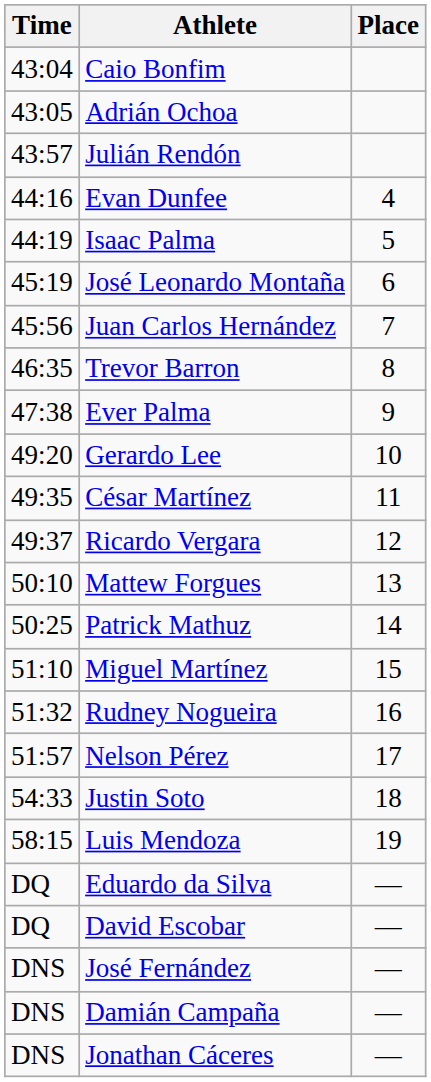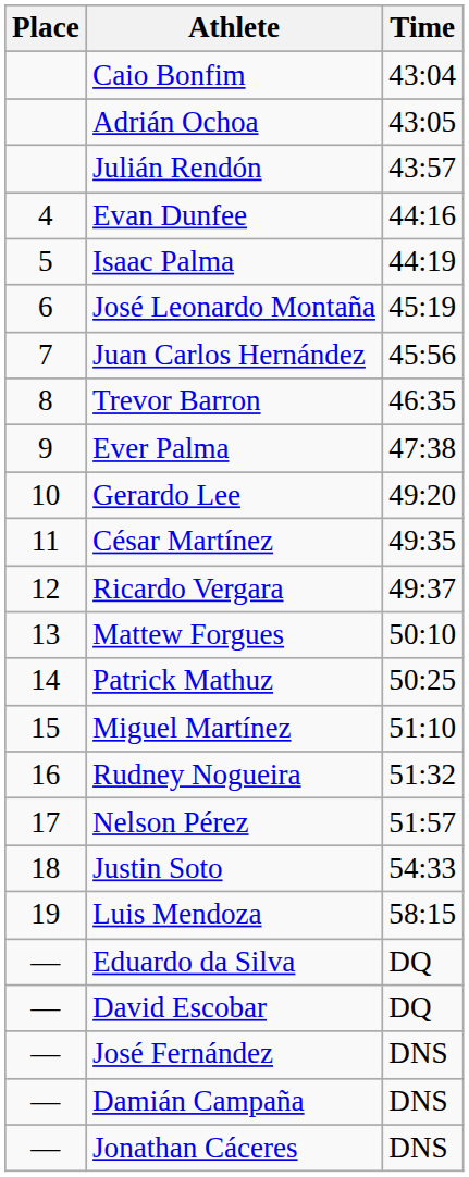columns swapped: Place <-> Time
